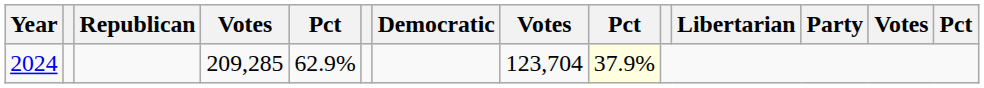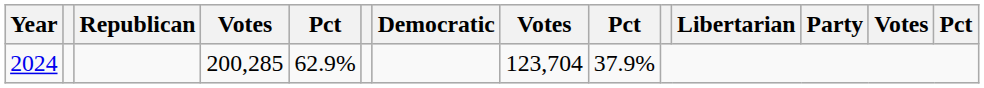2024 | column 4: 209,285 -> 200,285
2024 | column 9: lightyellow background -> no background
